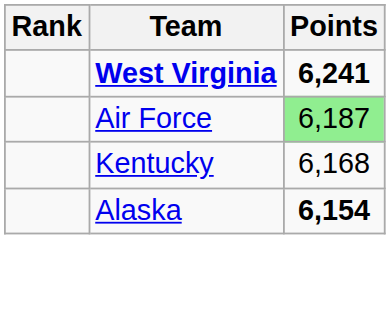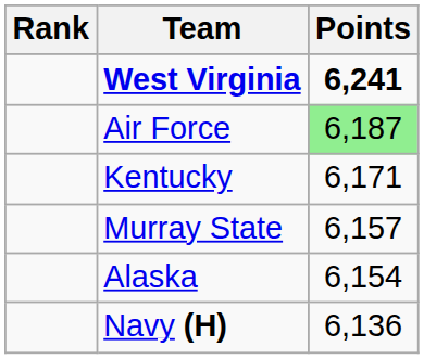Kentucky | Points: 6,168 -> 6,171
+ row: Murray State | 6,157
Alaska | Points: bold -> normal
+ row: Navy (H) | 6,136
